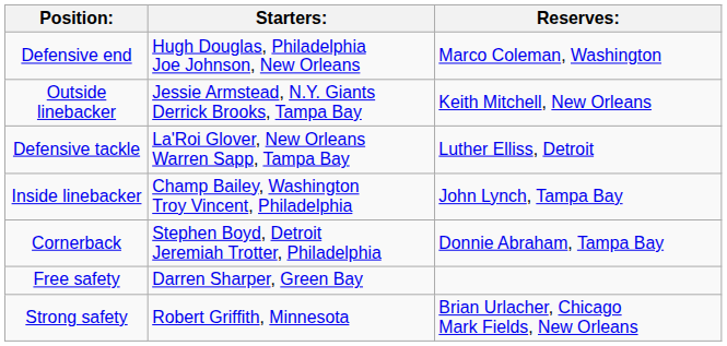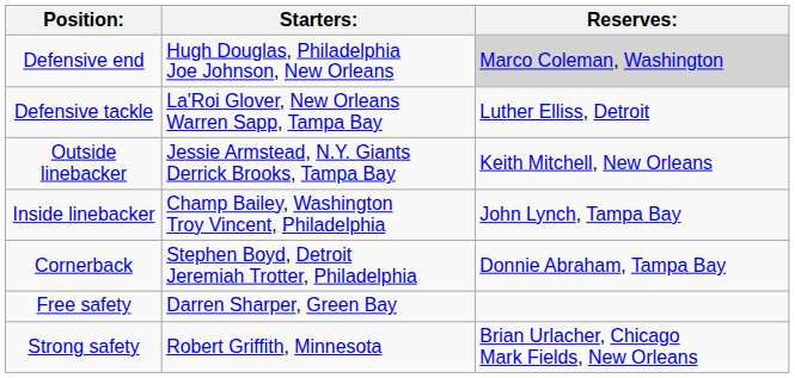Defensive end | Reserves:: no background -> lightgrey background
rows swapped: Defensive tackle <-> Outside linebacker
